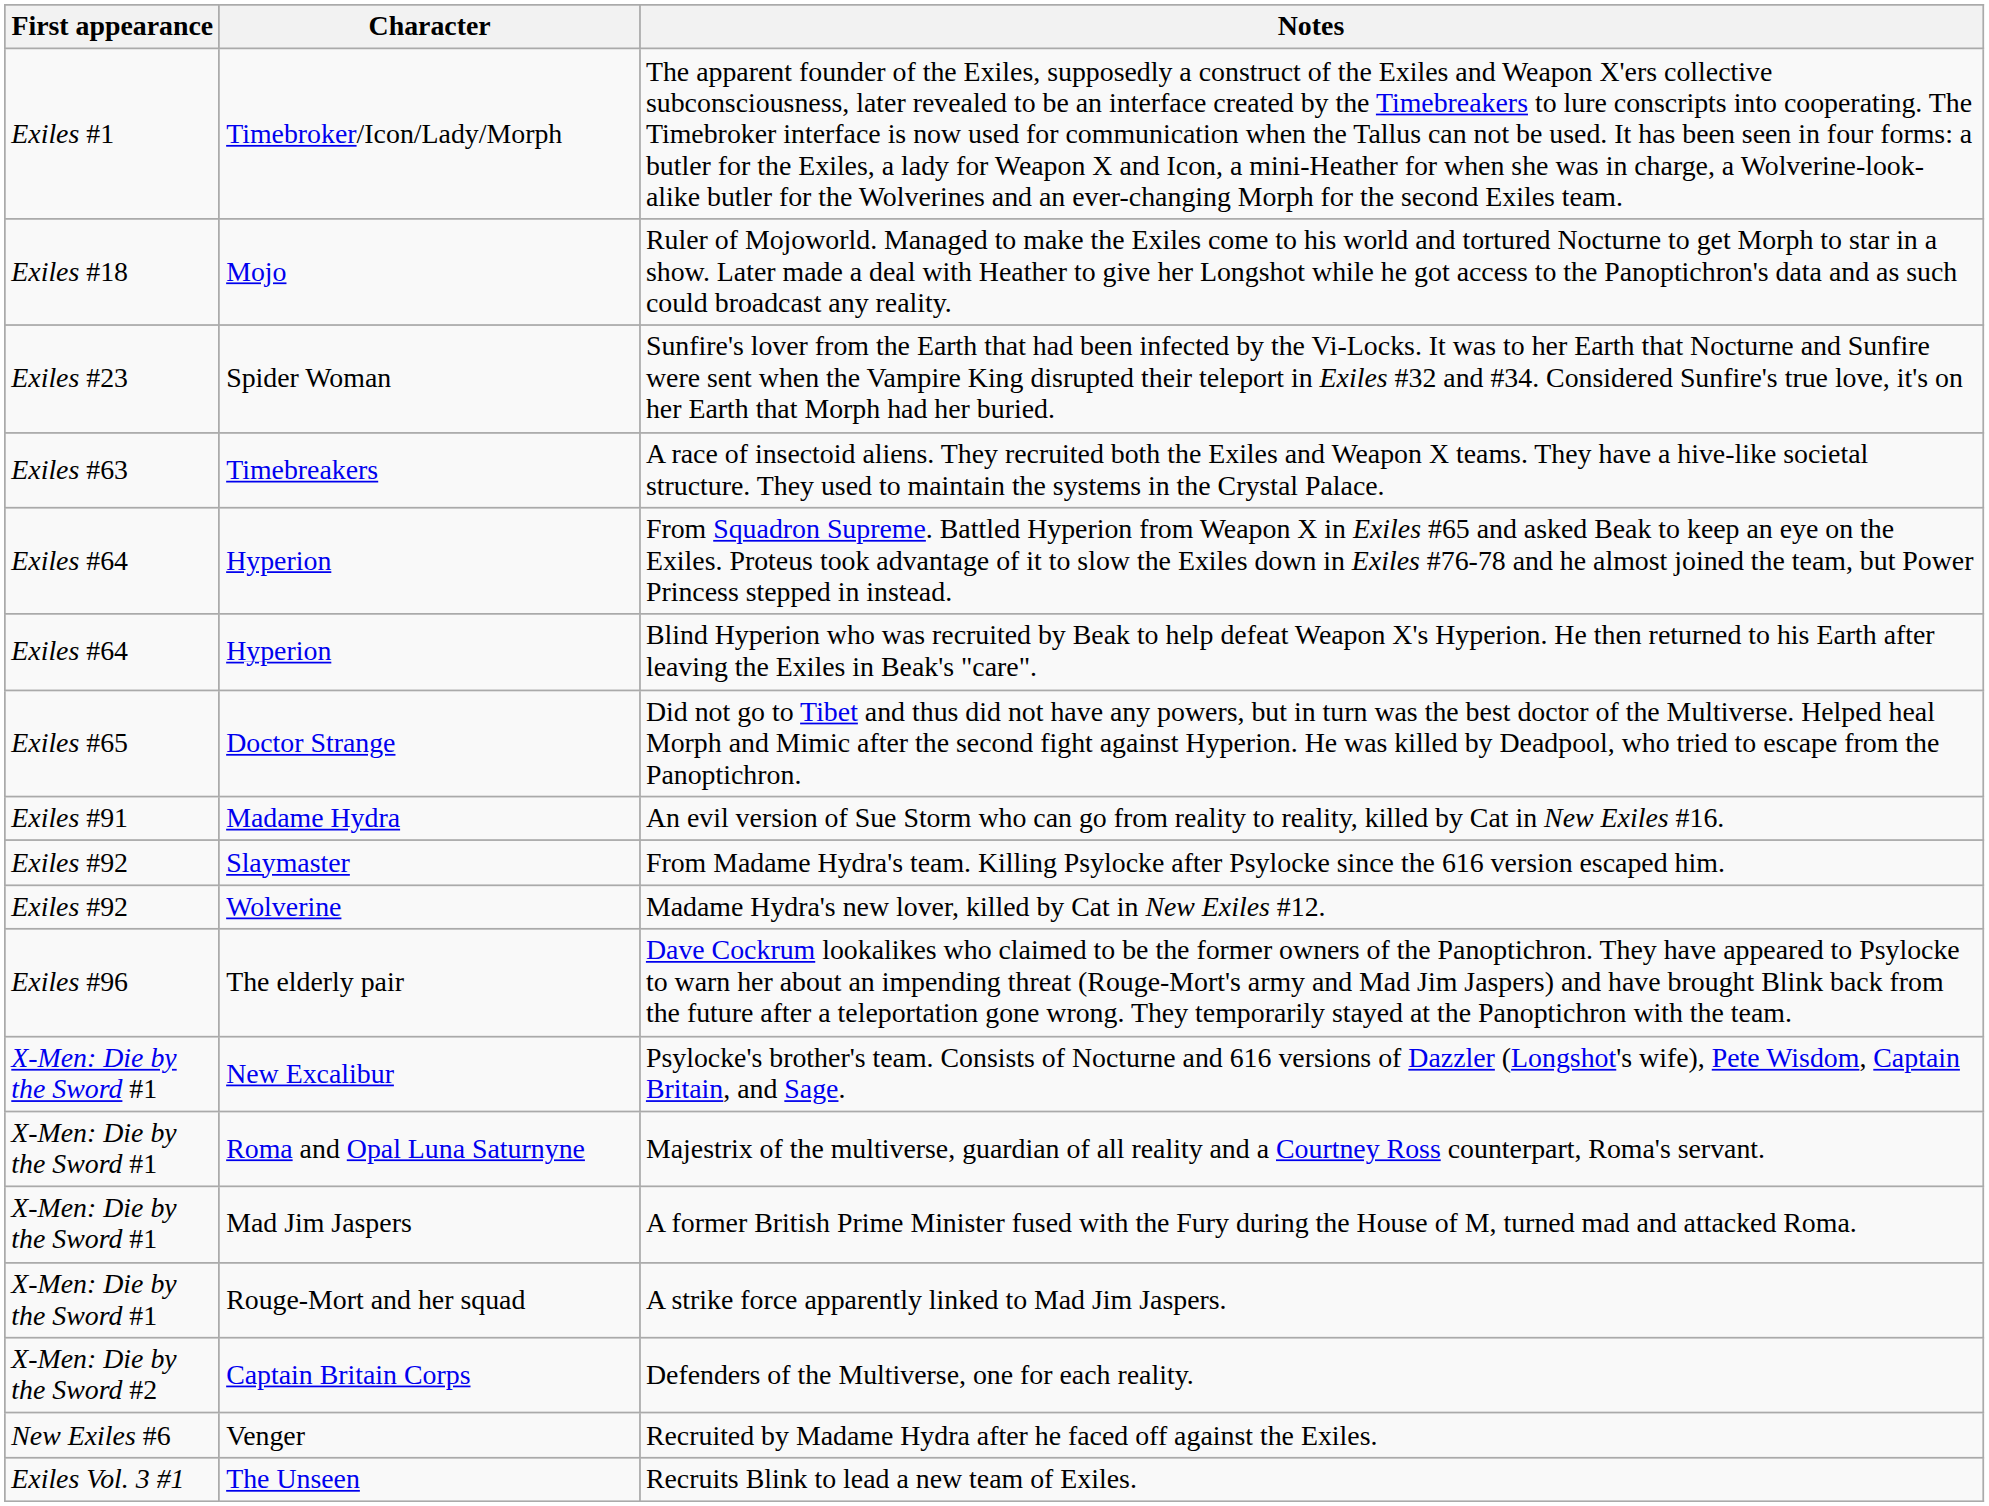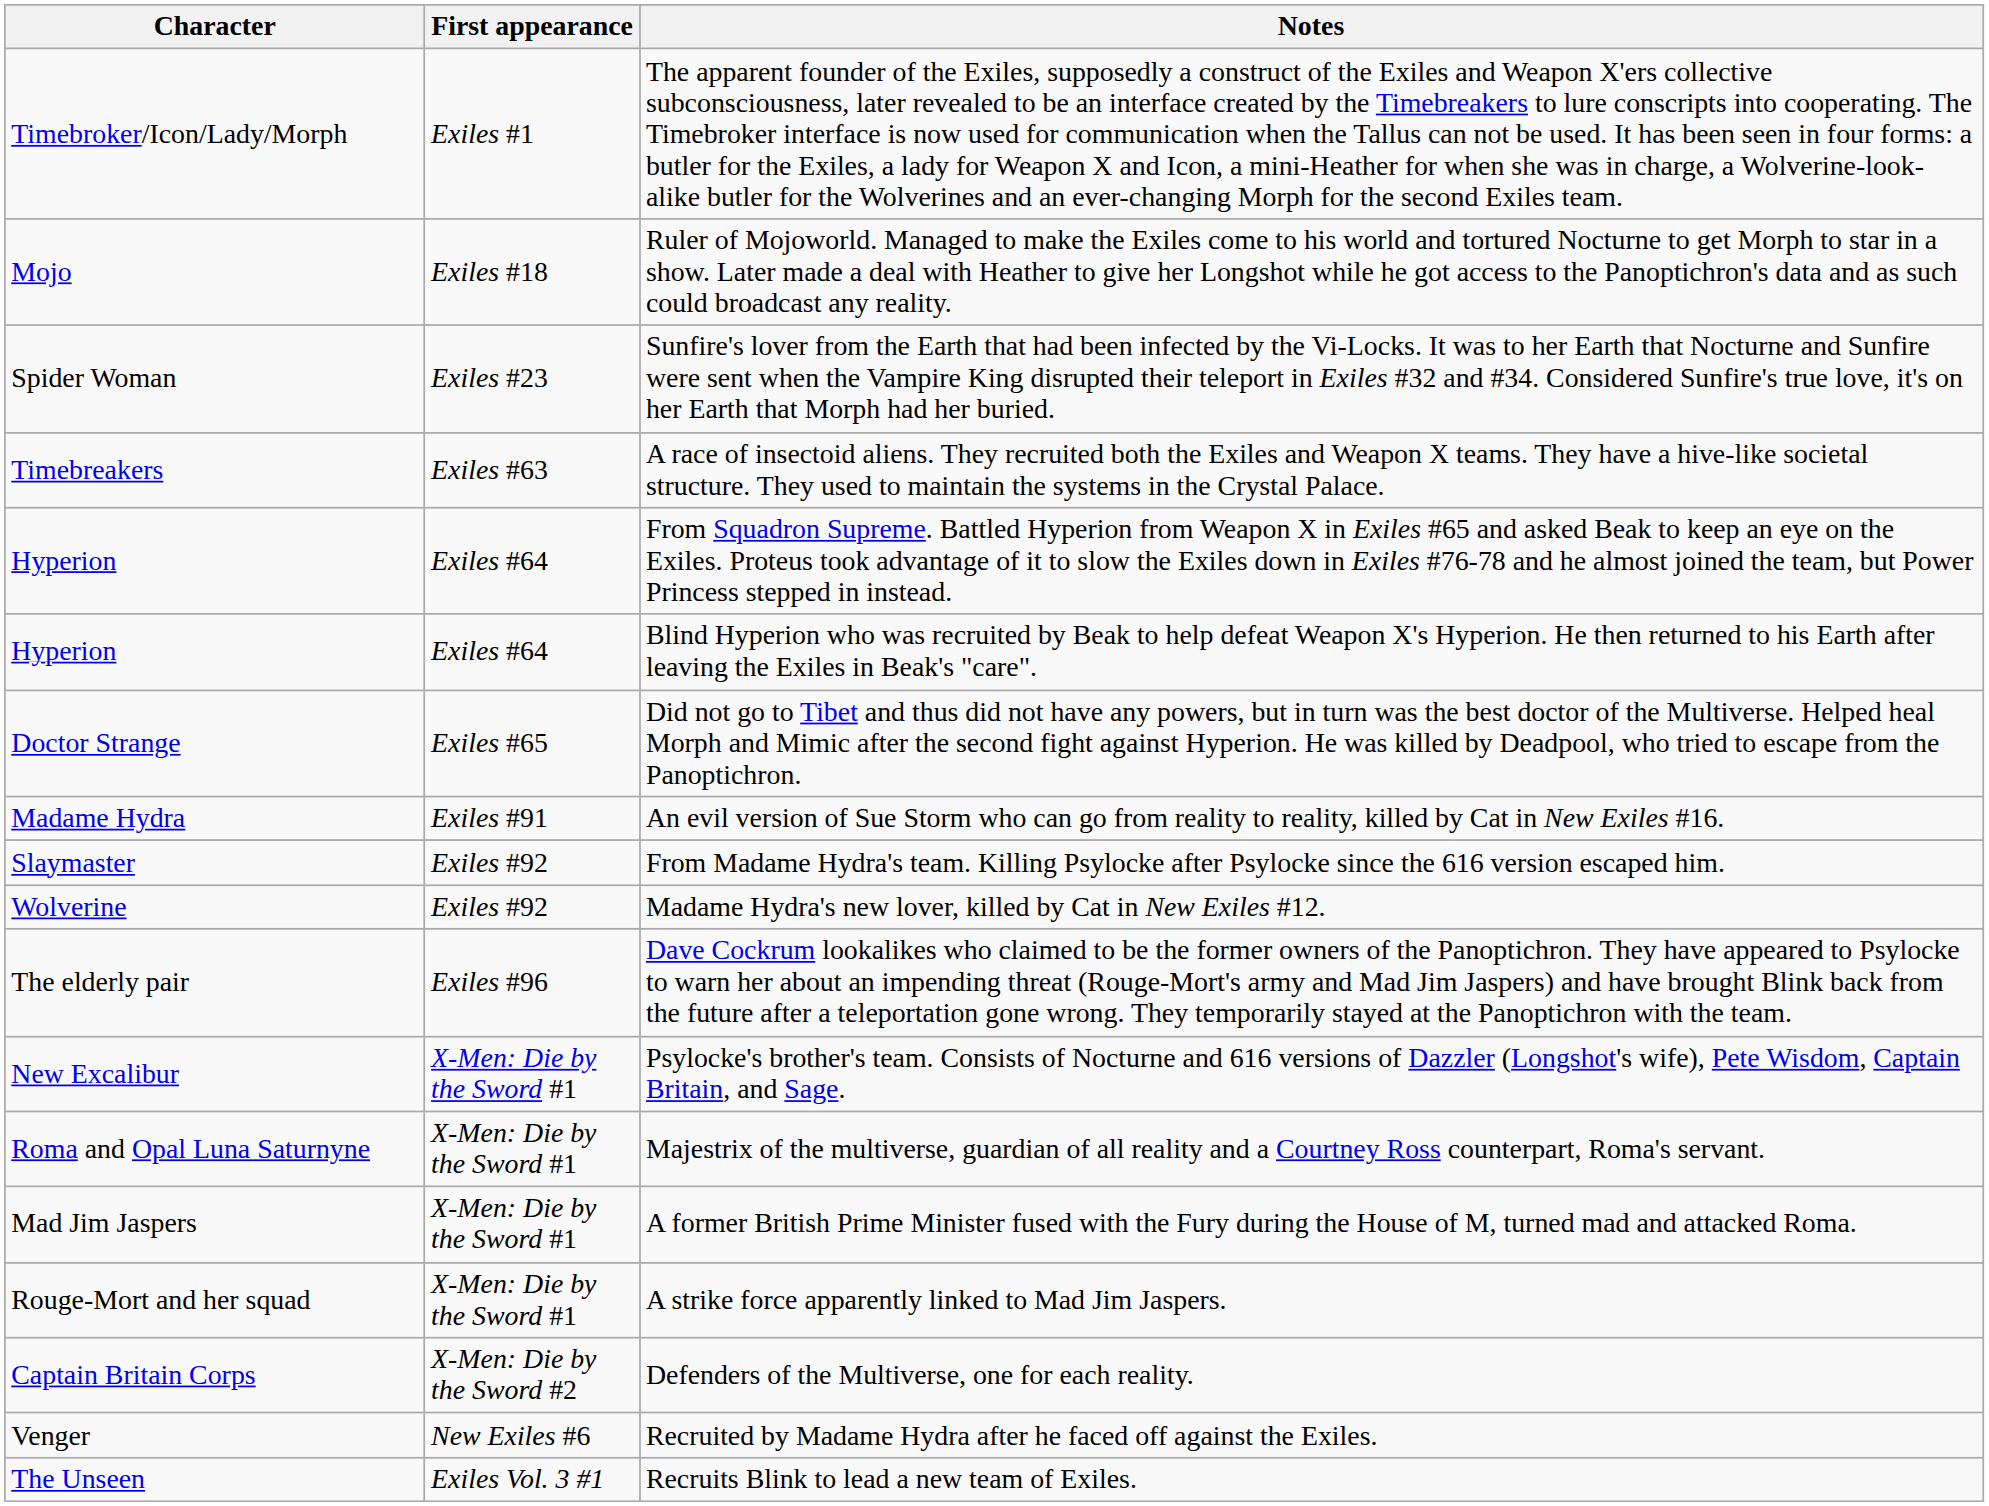columns swapped: Character <-> First appearance
